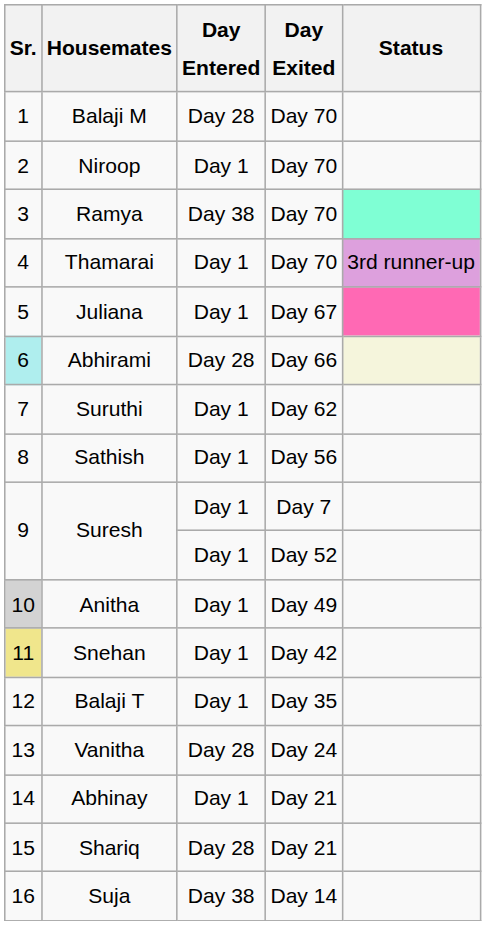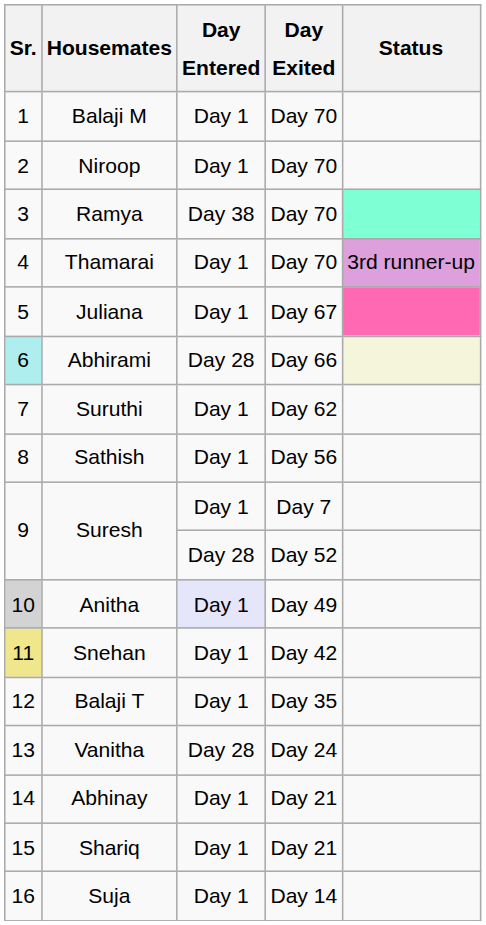Balaji M | Day Entered: Day 28 -> Day 1
Suresh / Day 52 | Day Entered: Day 1 -> Day 28
Anitha | Day Entered: no background -> lavender background
Shariq | Day Entered: Day 28 -> Day 1
Suja | Day Entered: Day 38 -> Day 1
